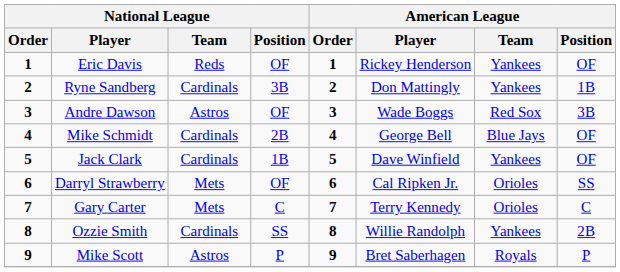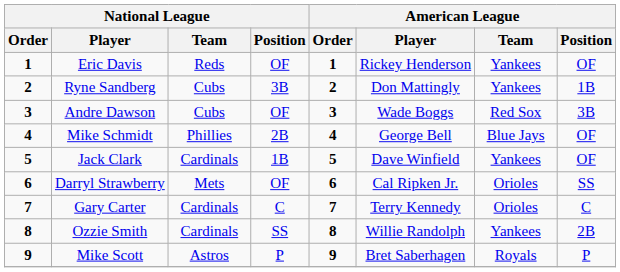Ryne Sandberg | National League / Team: Cardinals -> Cubs
Andre Dawson | National League / Team: Astros -> Cubs
Mike Schmidt | National League / Team: Cardinals -> Phillies
Gary Carter | National League / Team: Mets -> Cardinals
